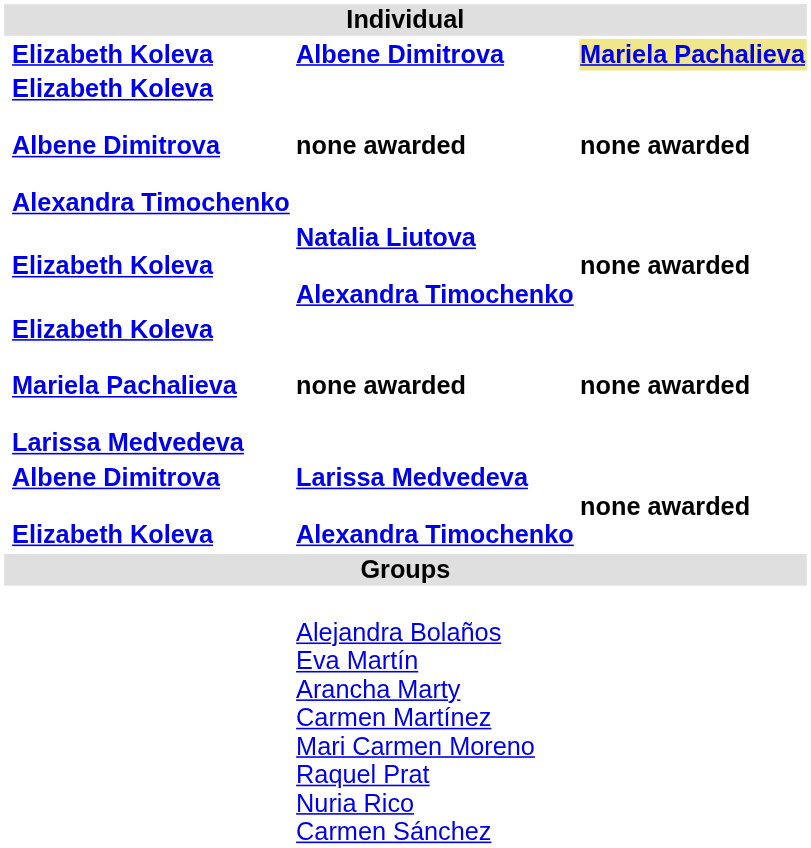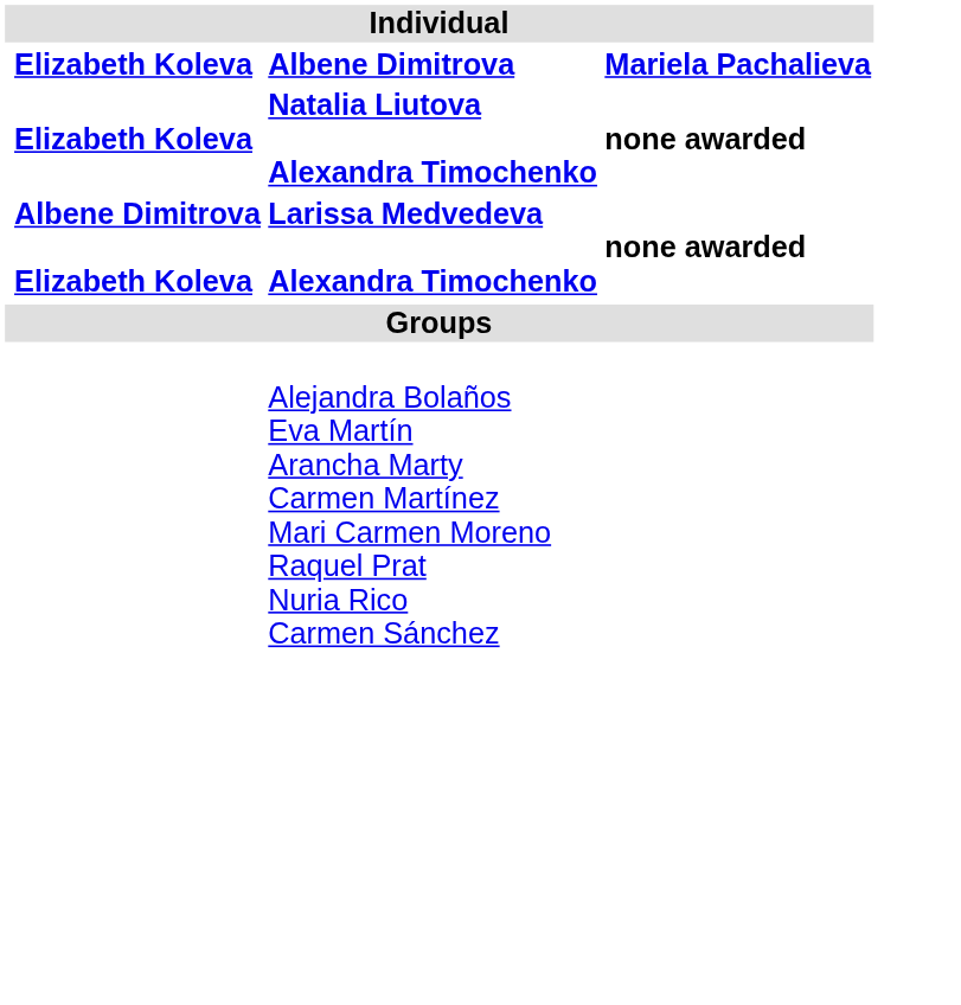Elizabeth Koleva / Albene Dimitrova | column 4: khaki background -> no background
- row: Elizabeth Koleva Albene Dimitrova Alexandra Timochenko | none awarded | none awarded
- row: Elizabeth Koleva Mariela Pachalieva Larissa Medvedeva | none awarded | none awarded
